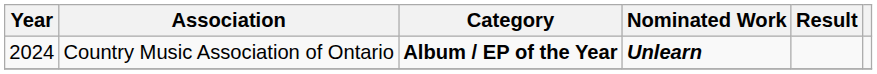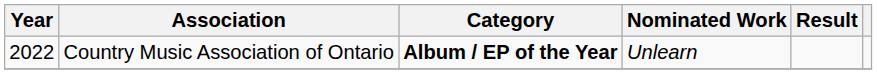Country Music Association of Ontario | Year: 2024 -> 2022
Country Music Association of Ontario | Nominated Work: bold -> normal
